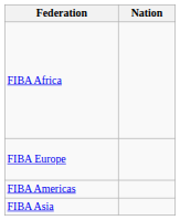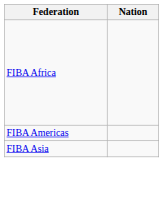- row: FIBA Europe
